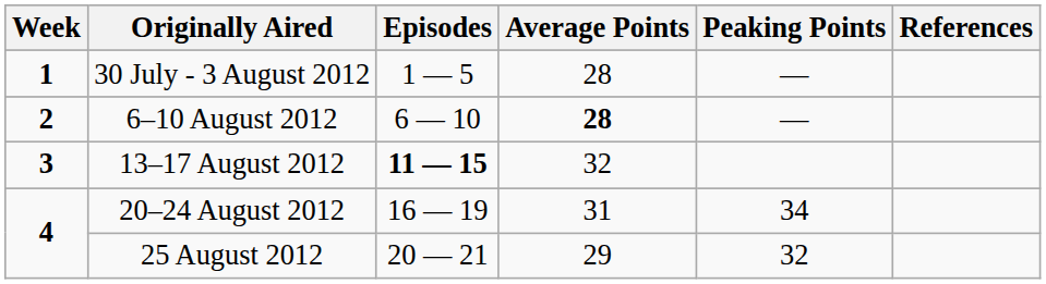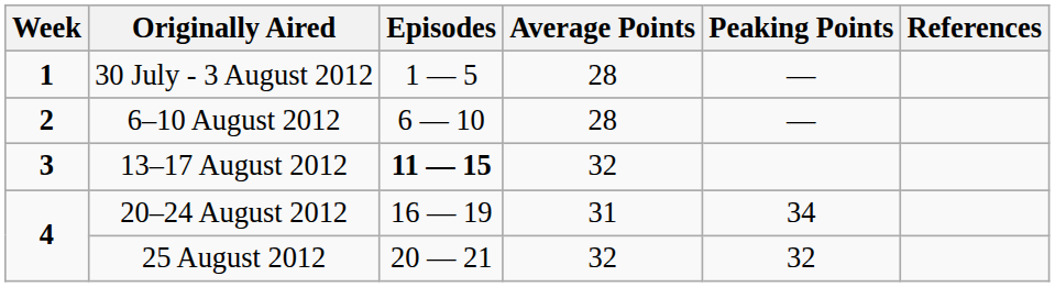6–10 August 2012 | Average Points: bold -> normal
25 August 2012 | Average Points: 29 -> 32
